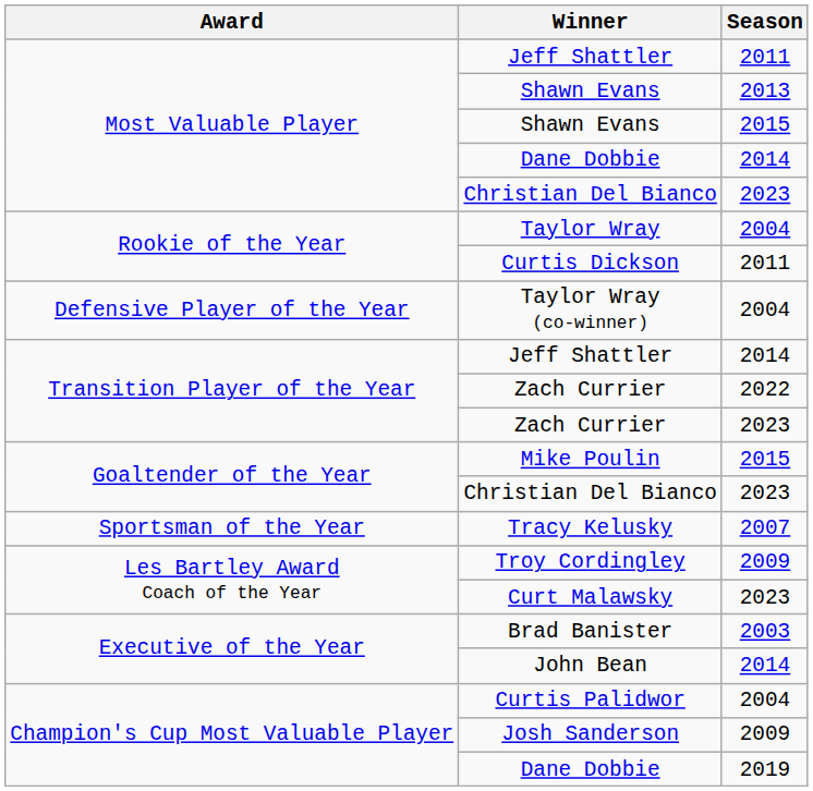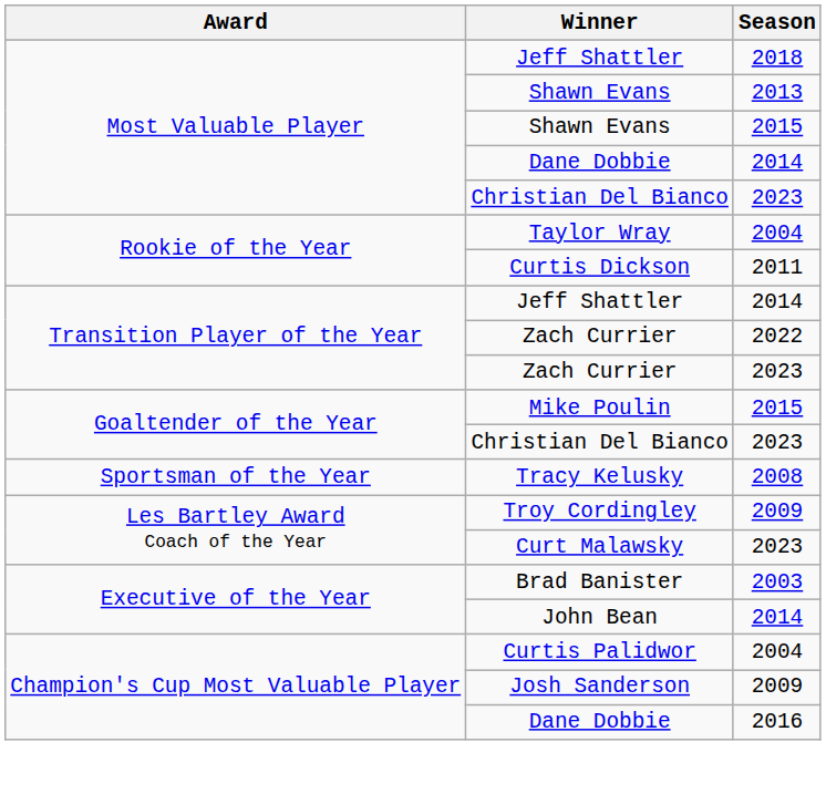Most Valuable Player / Jeff Shattler | Season: 2011 -> 2018
- row: Defensive Player of the Year | Taylor Wray (co-winner) | 2004
Tracy Kelusky | Season: 2007 -> 2008
Champion's Cup Most Valuable Player / Dane Dobbie | Season: 2019 -> 2016
